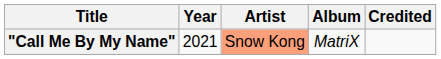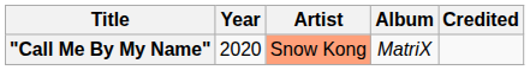"Call Me By My Name" | Year: 2021 -> 2020
